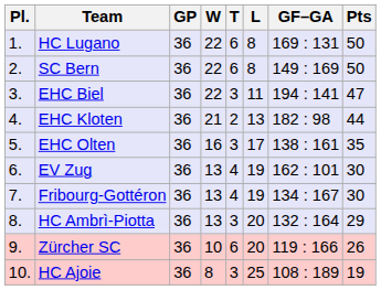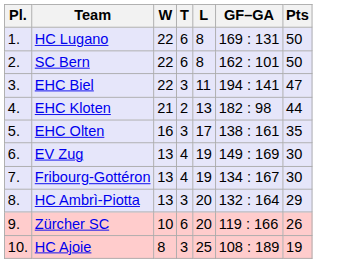- column: GP | 36 | 36 | 36 | 36 | 36 | 36 | 36 | 36 | 36 | 36
SC Bern | GF–GA: 149 : 169 -> 162 : 101
EV Zug | GF–GA: 162 : 101 -> 149 : 169
